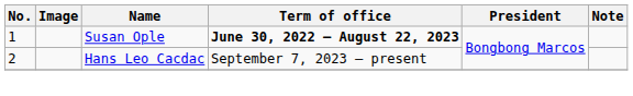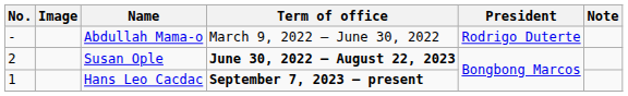+ row: - | Abdullah Mama-o | March 9, 2022 – June 30, 2022 | Rodrigo Duterte
Susan Ople | No.: 1 -> 2
Hans Leo Cacdac | No.: 2 -> 1
Hans Leo Cacdac | Term of office: normal -> bold
